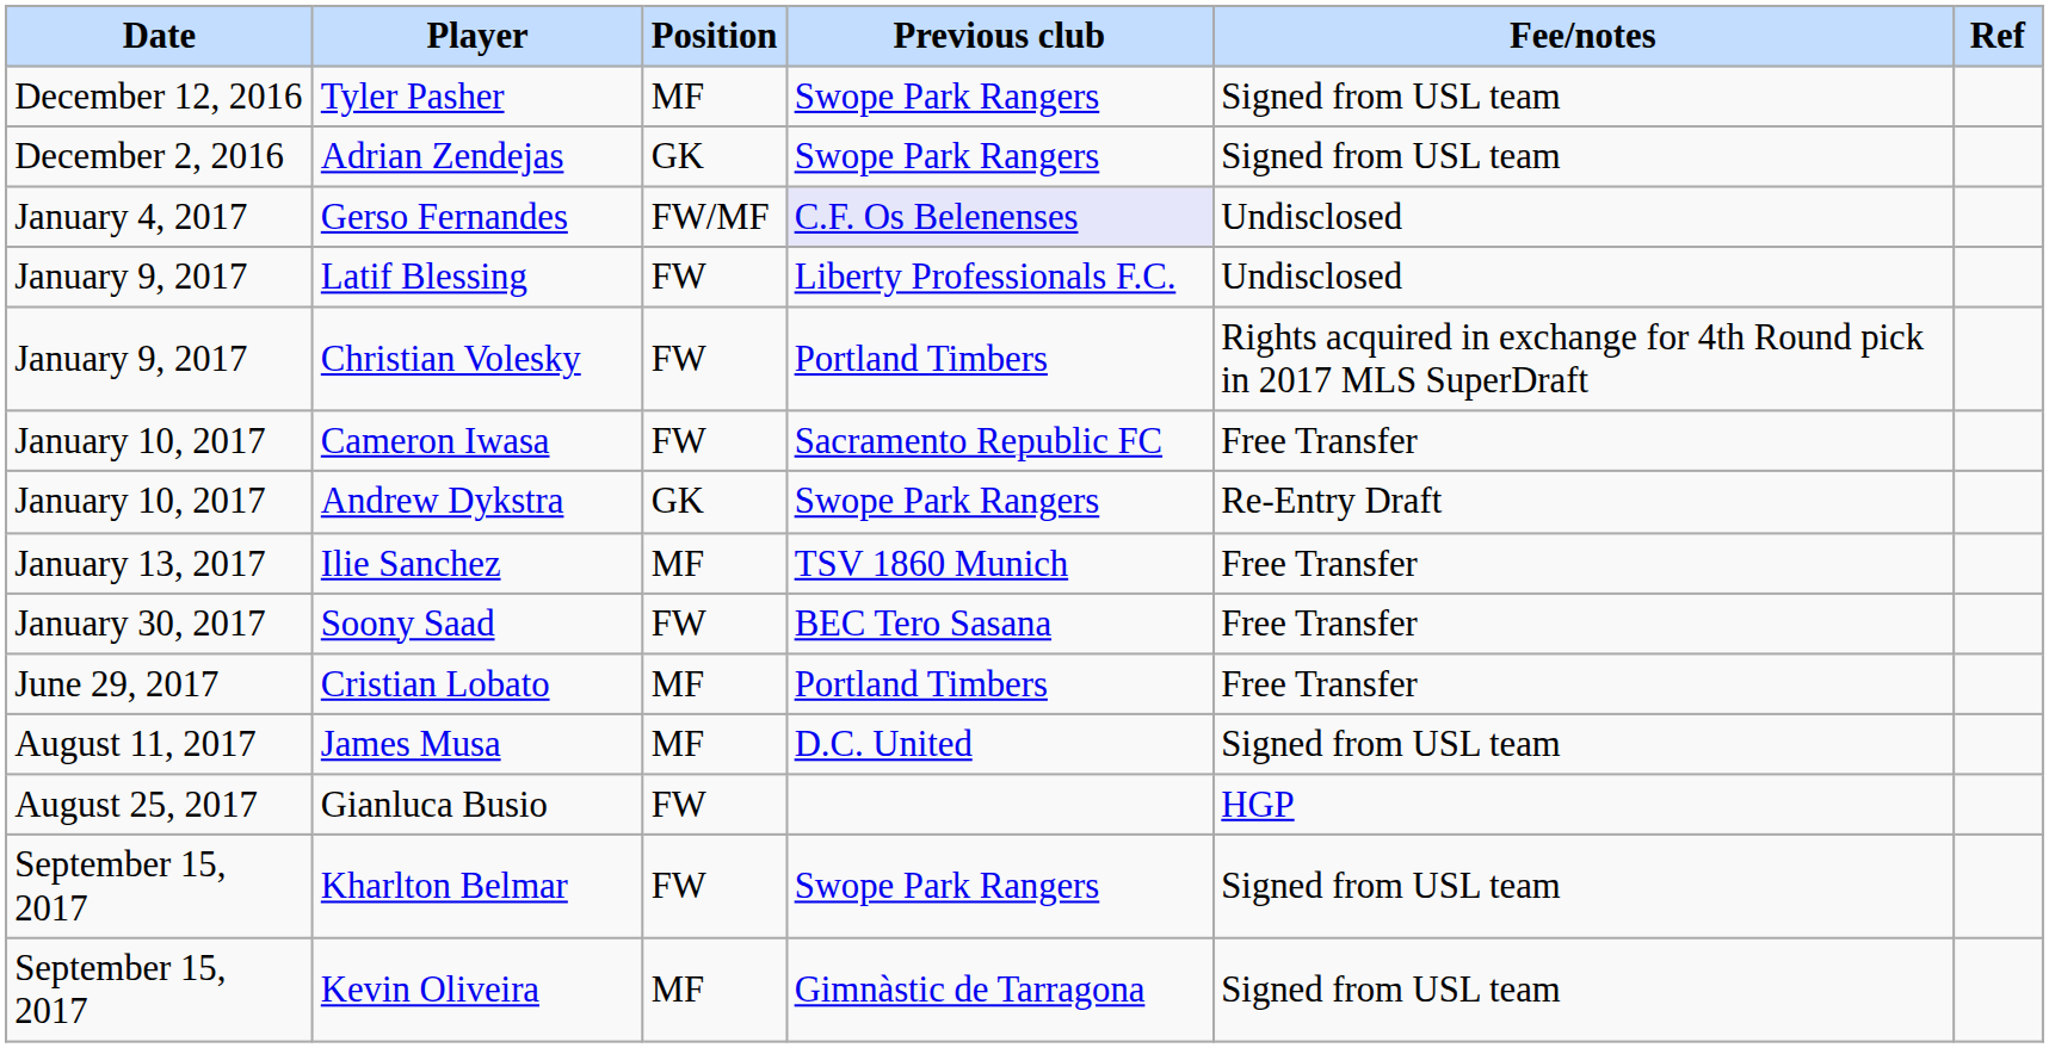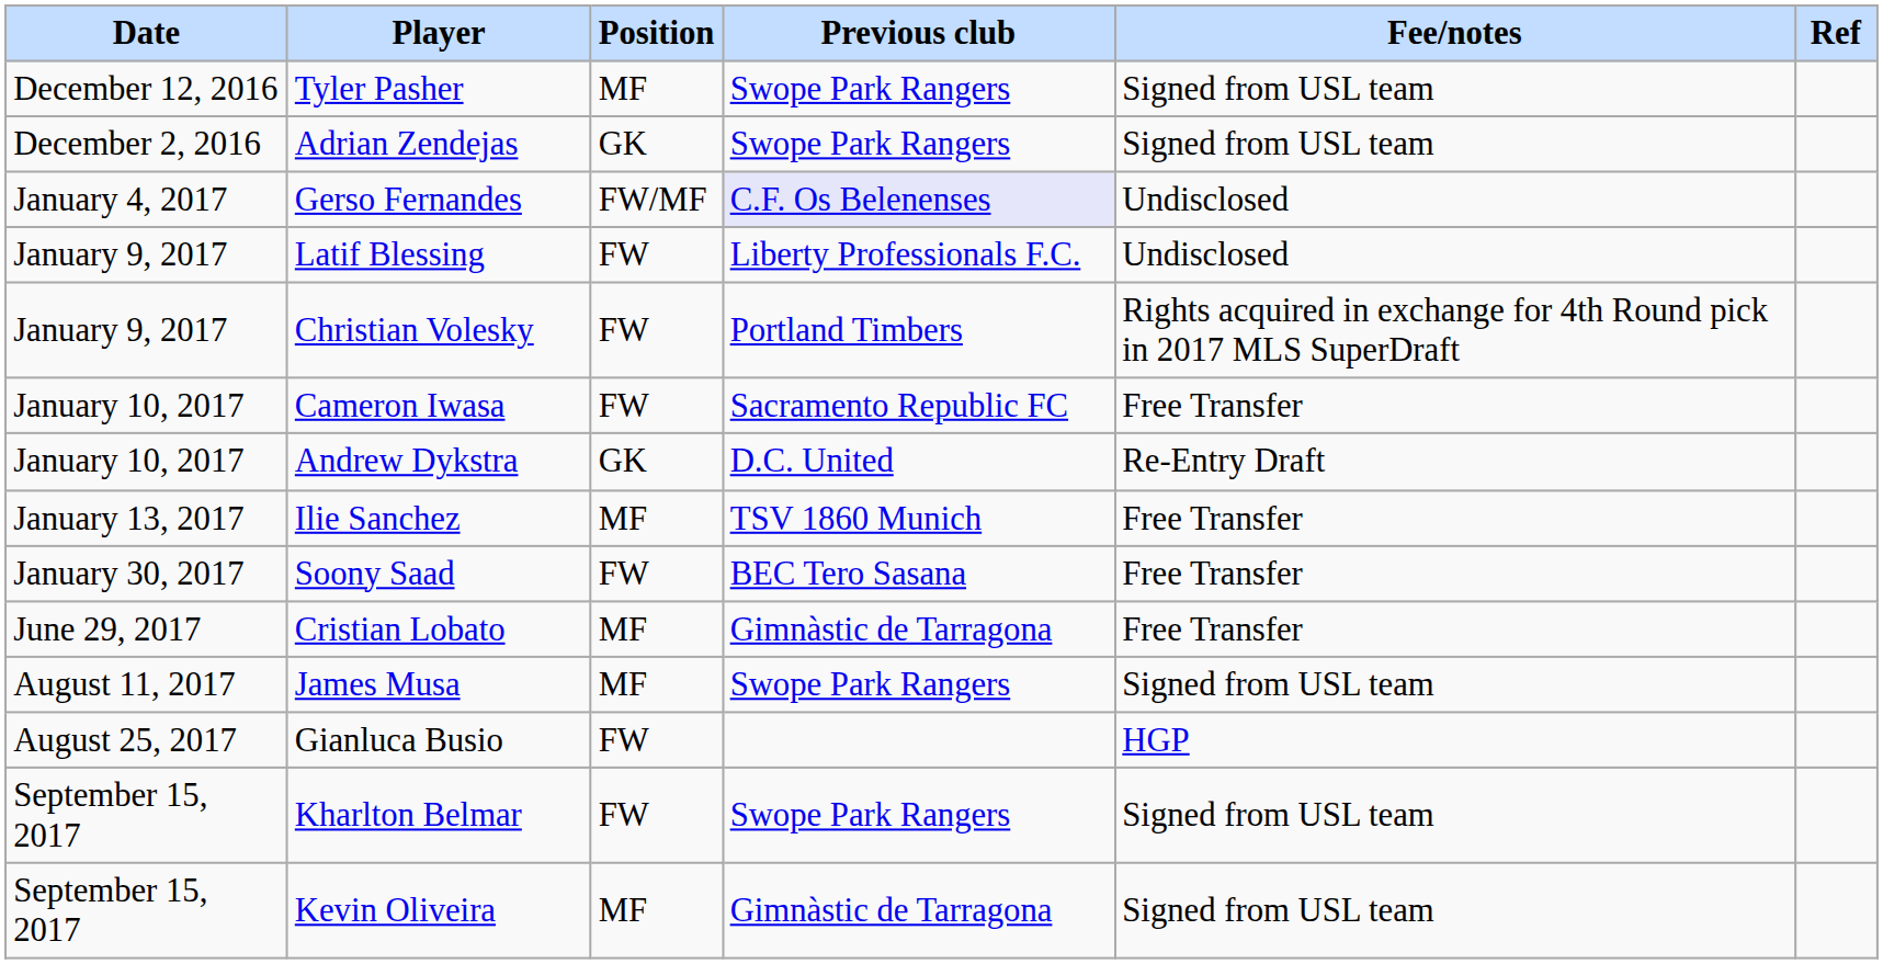Andrew Dykstra | Previous club: Swope Park Rangers -> D.C. United
Cristian Lobato | Previous club: Portland Timbers -> Gimnàstic de Tarragona
James Musa | Previous club: D.C. United -> Swope Park Rangers
